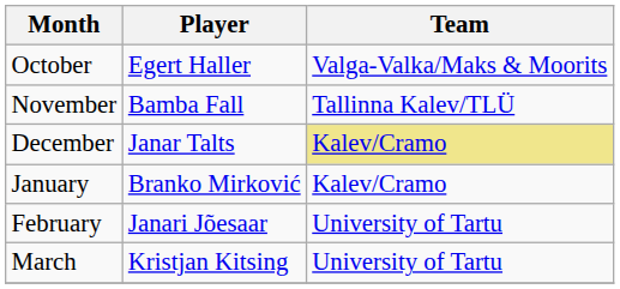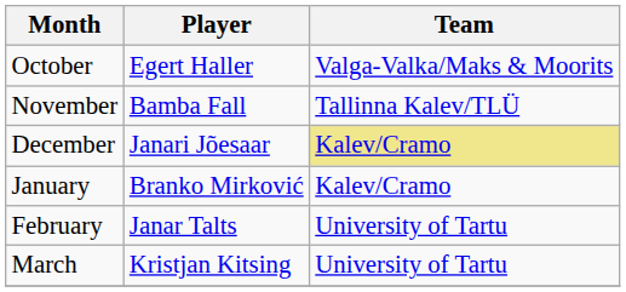December | Player: Janar Talts -> Janari Jõesaar
February | Player: Janari Jõesaar -> Janar Talts
